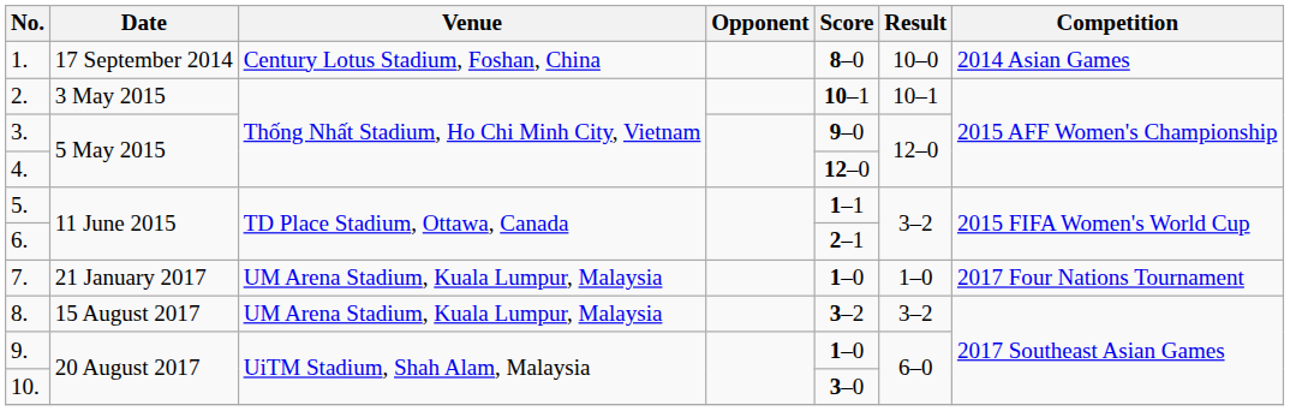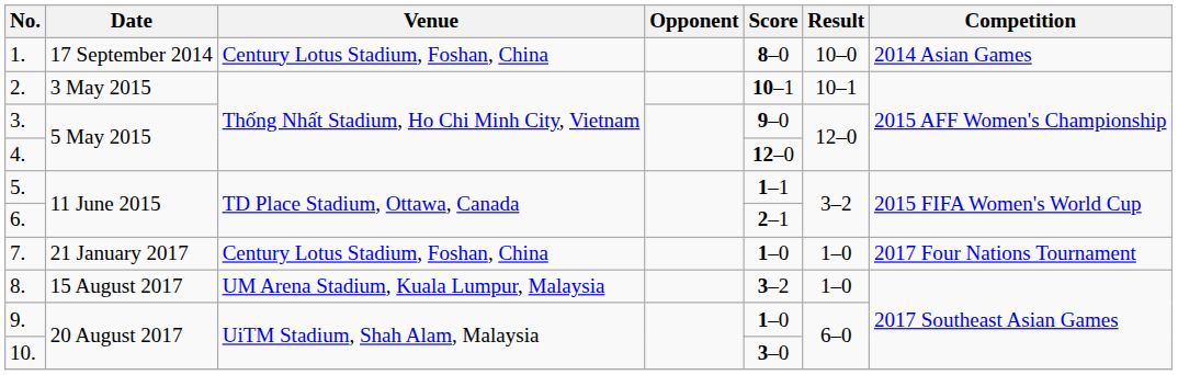7. | Venue: UM Arena Stadium, Kuala Lumpur, Malaysia -> Century Lotus Stadium, Foshan, China
8. | Result: 3–2 -> 1–0
